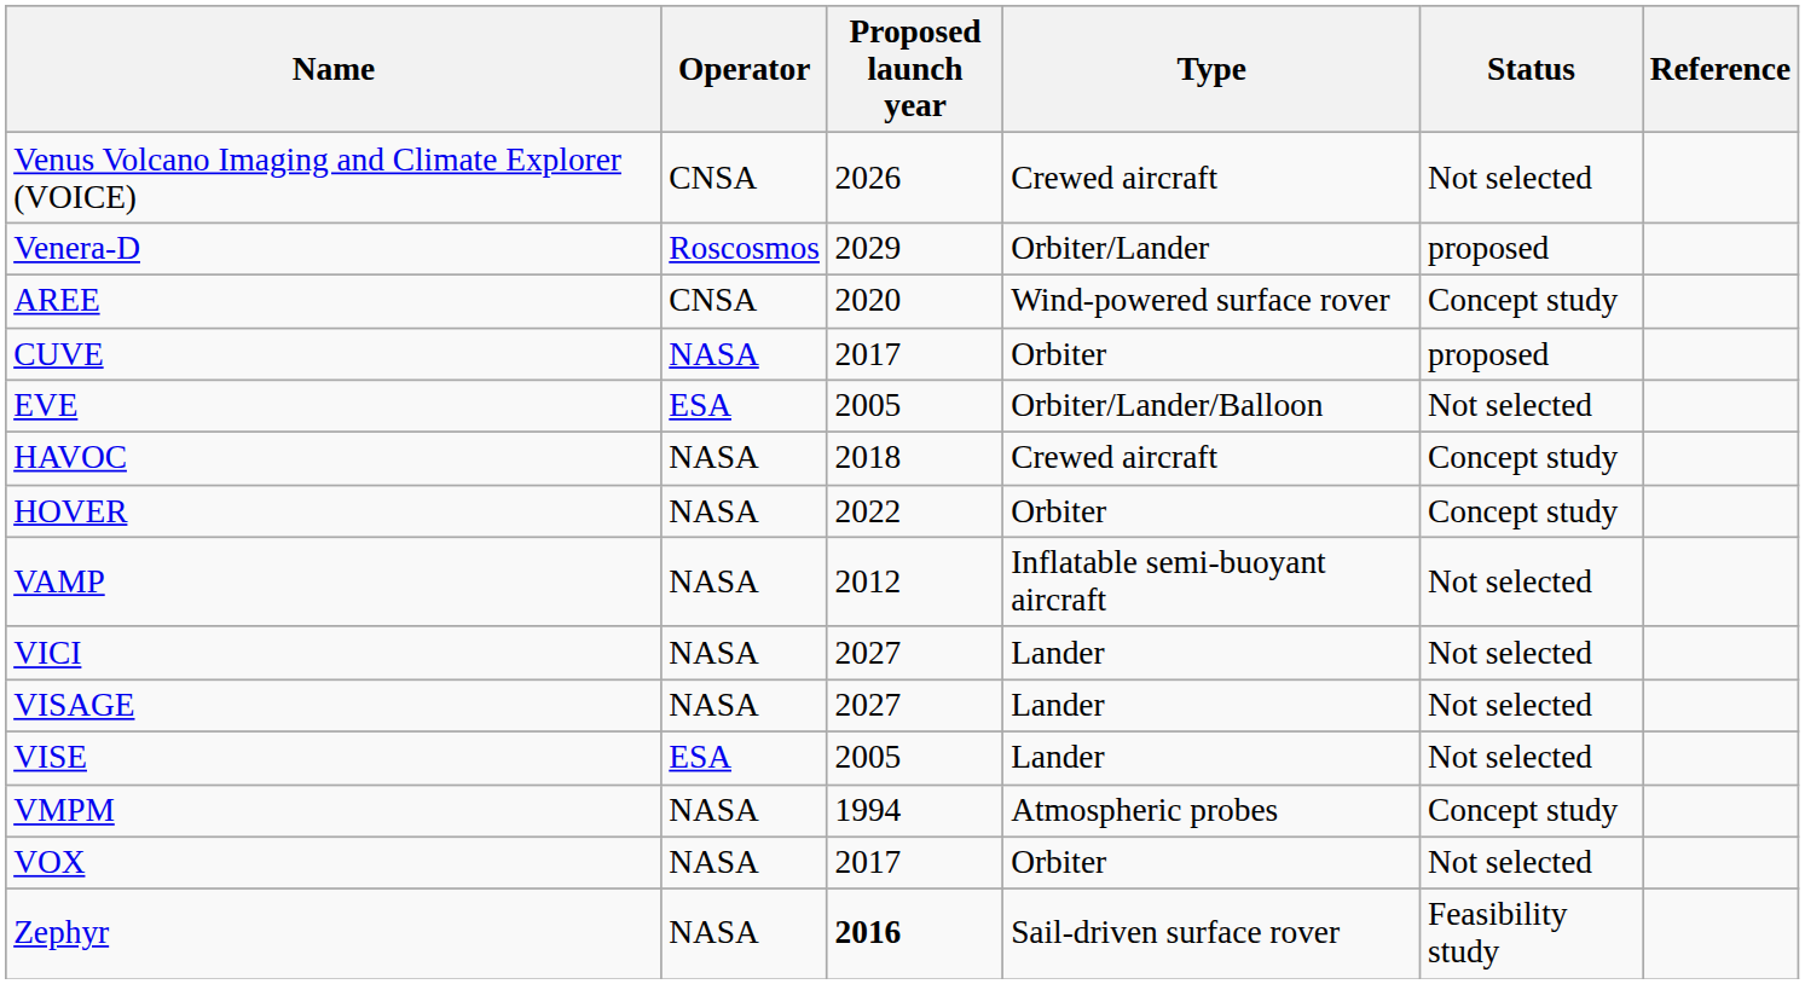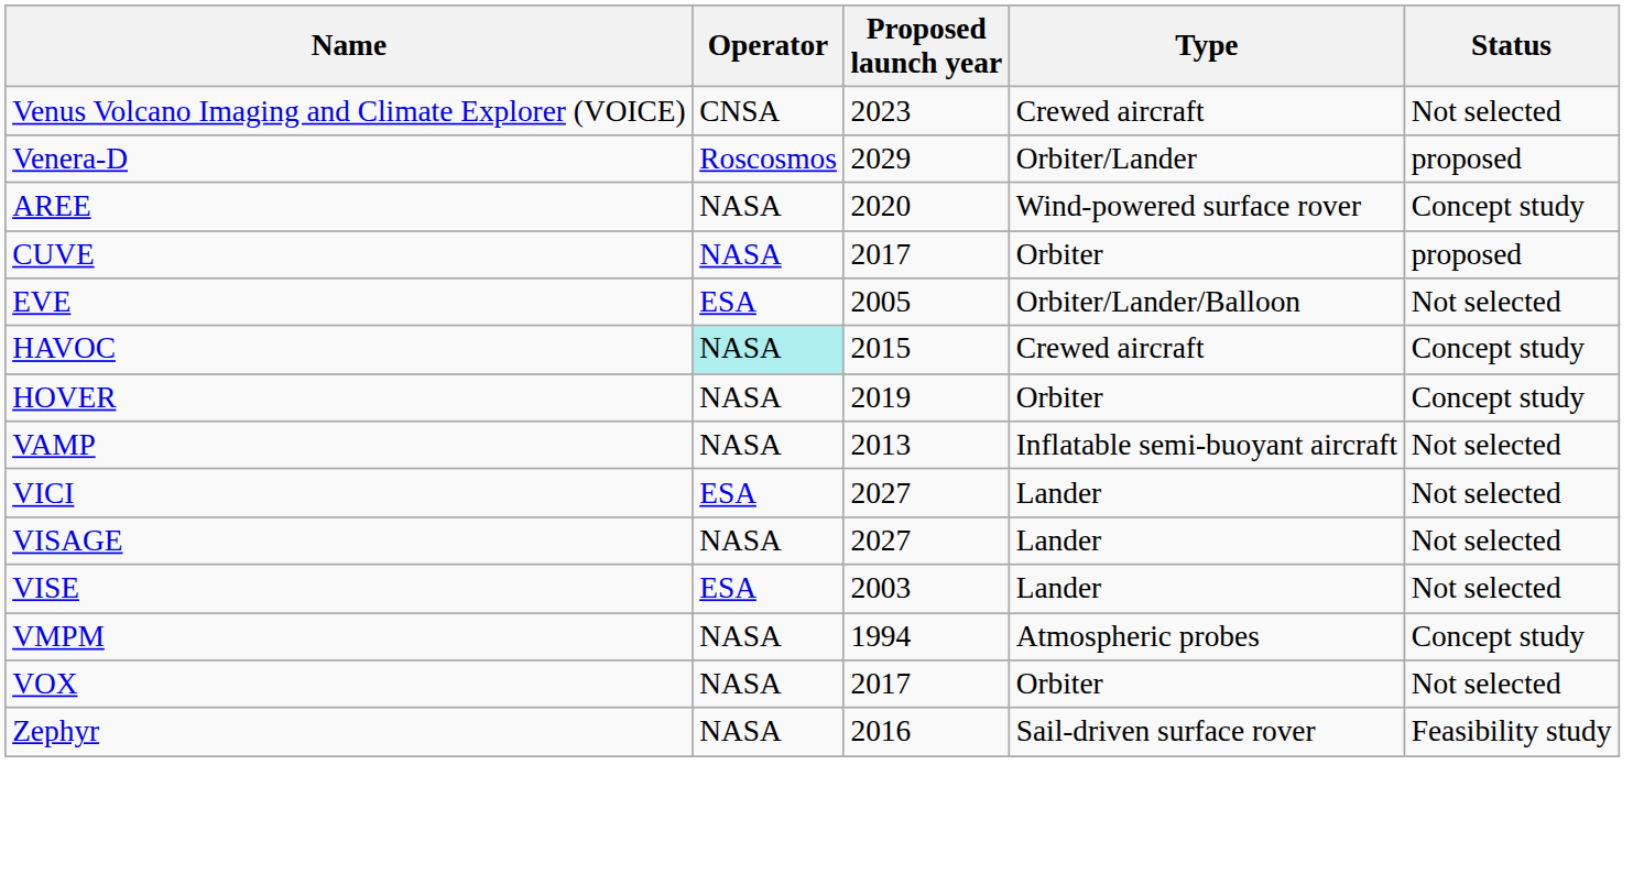- column: Reference
Venus Volcano Imaging and Climate Explorer (VOICE) | Proposed launch year: 2026 -> 2023
AREE | Operator: CNSA -> NASA
HAVOC | Operator: no background -> paleturquoise background
HAVOC | Proposed launch year: 2018 -> 2015
HOVER | Proposed launch year: 2022 -> 2019
VAMP | Proposed launch year: 2012 -> 2013
VICI | Operator: NASA -> ESA
VISE | Proposed launch year: 2005 -> 2003
Zephyr | Proposed launch year: bold -> normal
